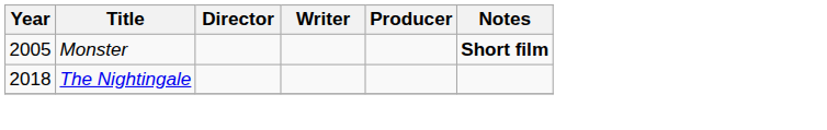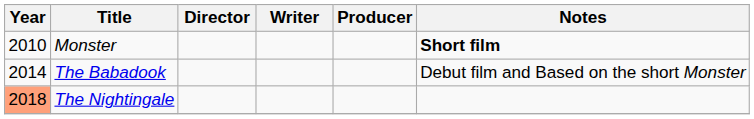Monster | Year: 2005 -> 2010
+ row: 2014 | The Babadook | Debut film and Based on the short Monster
The Nightingale | Year: no background -> lightsalmon background
